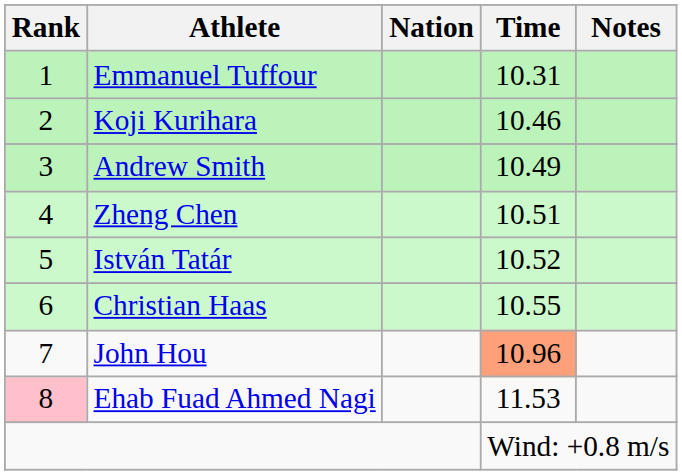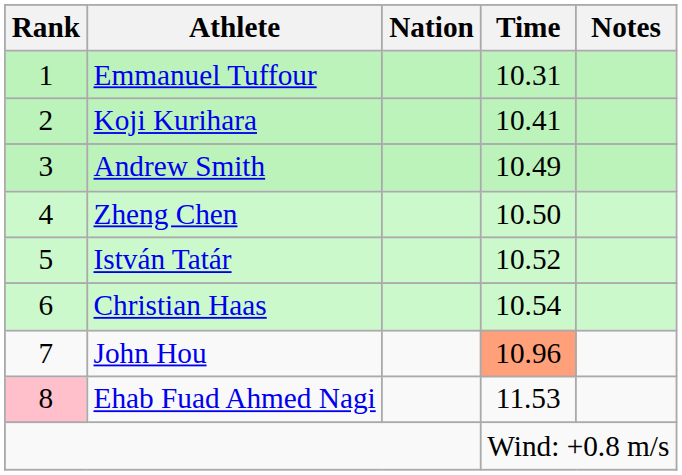Koji Kurihara | Time: 10.46 -> 10.41
Zheng Chen | Time: 10.51 -> 10.50
Christian Haas | Time: 10.55 -> 10.54
